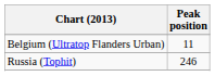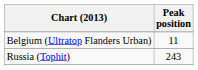Russia (Tophit) | Peak position: 246 -> 243
